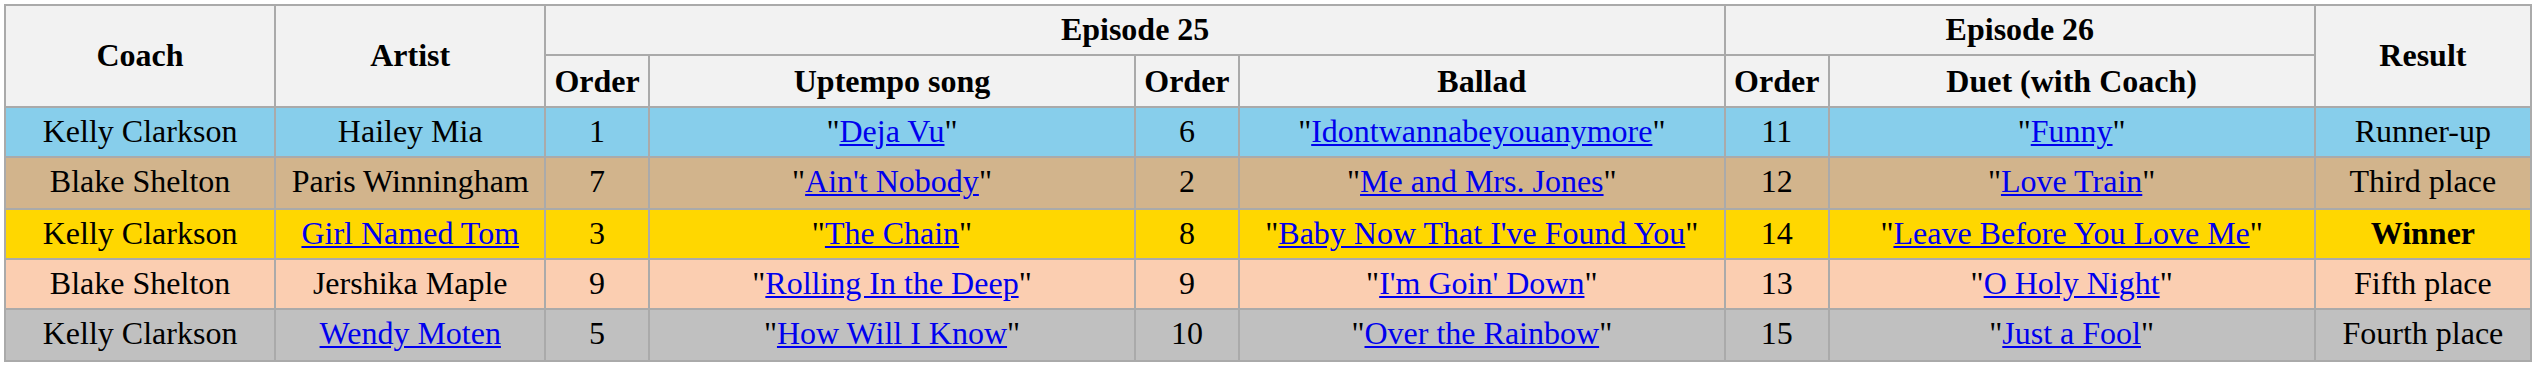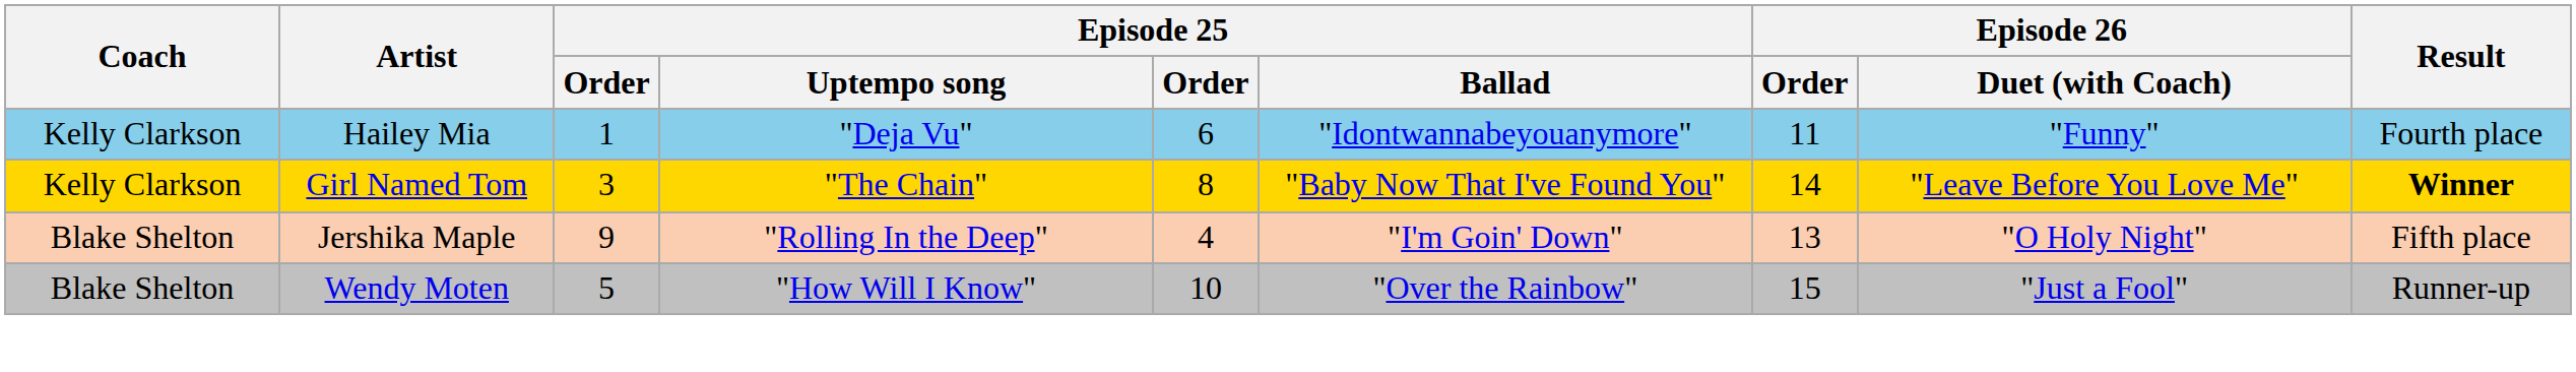Hailey Mia | Result: Runner-up -> Fourth place
- row: Blake Shelton | Paris Winningham | 7 | "Ain't Nobody" | 2 | "Me and Mrs. Jones" | 12 | "Love Train" | Third place
Jershika Maple | column 5: 9 -> 4
Wendy Moten | Coach: Kelly Clarkson -> Blake Shelton
Wendy Moten | Result: Fourth place -> Runner-up
